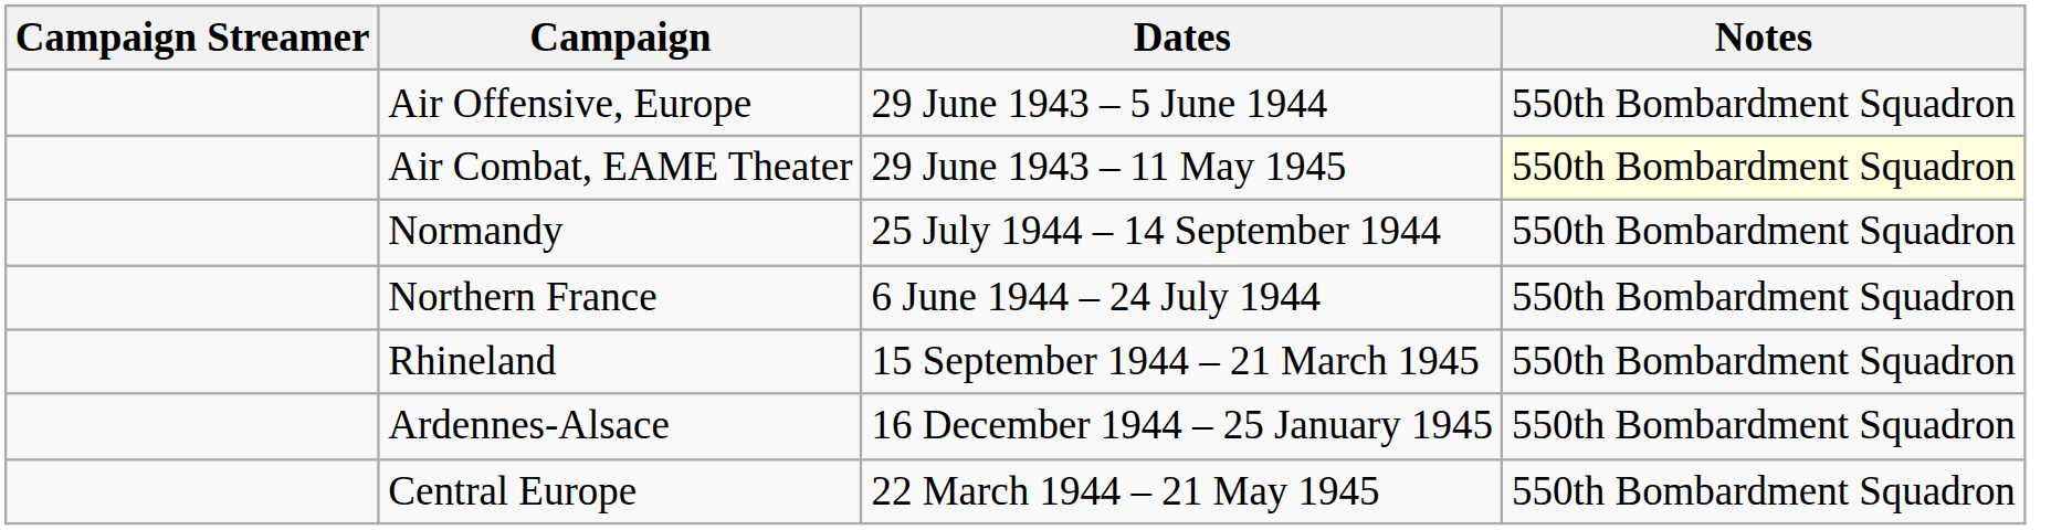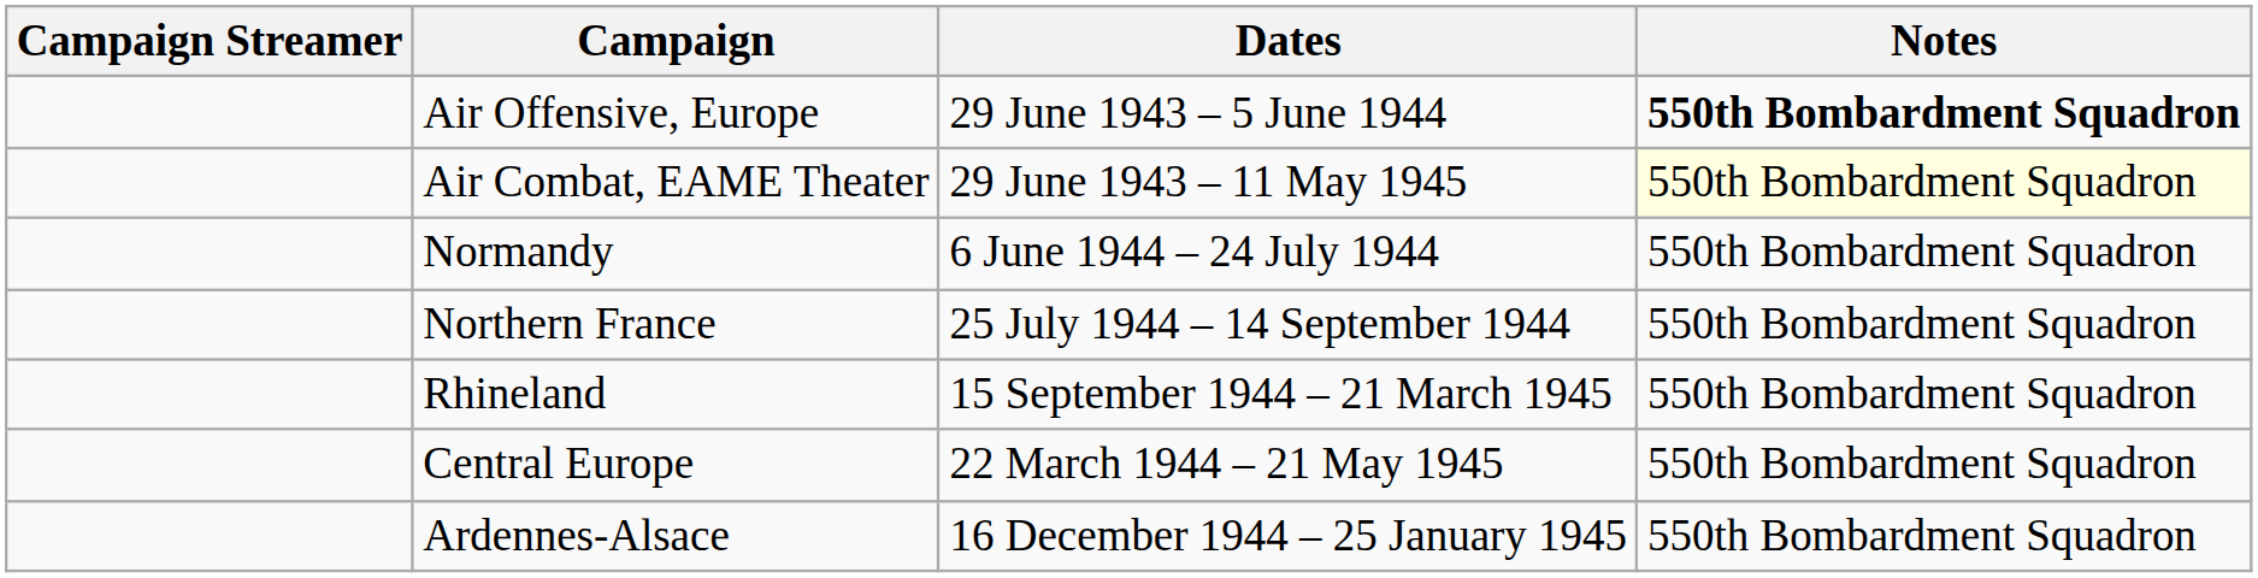Air Offensive, Europe | Notes: normal -> bold
Normandy | Dates: 25 July 1944 – 14 September 1944 -> 6 June 1944 – 24 July 1944
Northern France | Dates: 6 June 1944 – 24 July 1944 -> 25 July 1944 – 14 September 1944
rows swapped: Ardennes-Alsace <-> Central Europe
